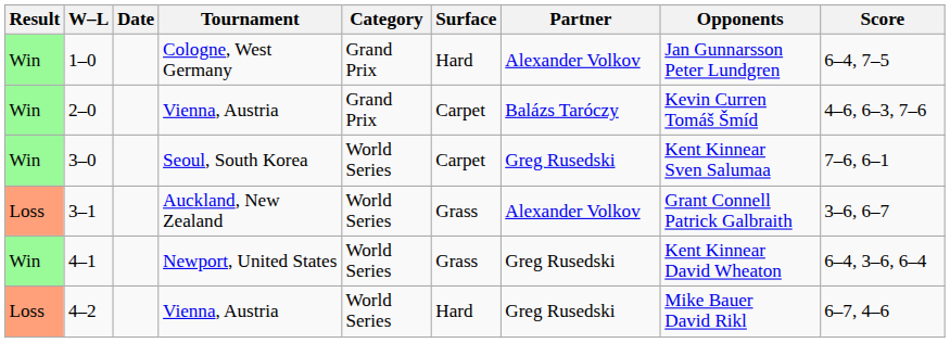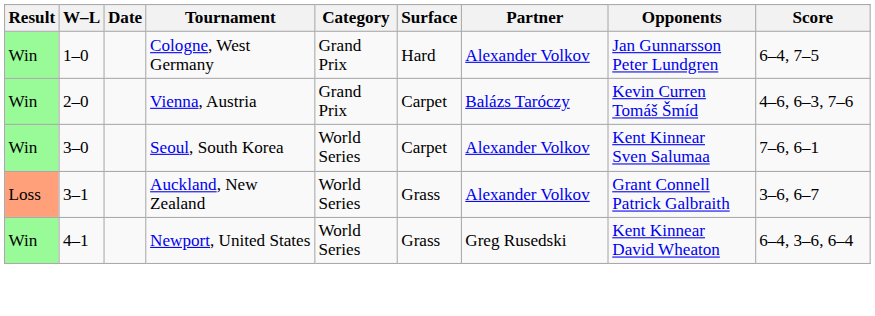3–0 | Partner: Greg Rusedski -> Alexander Volkov
- row: Loss | 4–2 | Vienna, Austria | World Series | Hard | Greg Rusedski | Mike Bauer David Rikl | 6–7, 4–6
